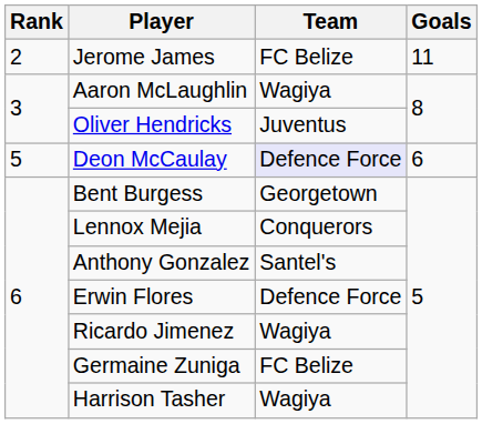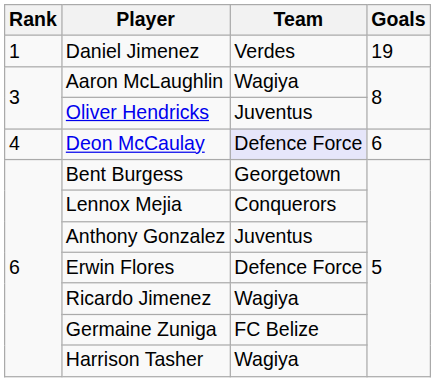+ row: 1 | Daniel Jimenez | Verdes | 19
- row: 2 | Jerome James | FC Belize | 11
Deon McCaulay | Rank: 5 -> 4
Anthony Gonzalez | Team: Santel's -> Juventus
